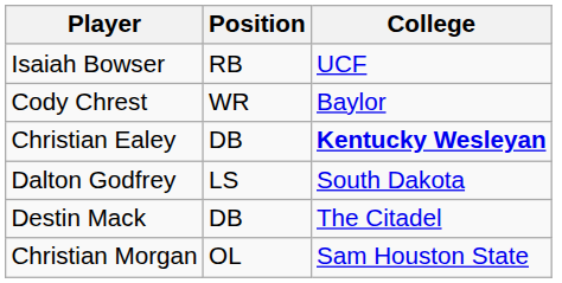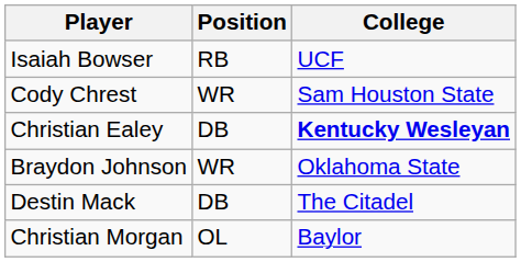Cody Chrest | College: Baylor -> Sam Houston State
- row: Dalton Godfrey | LS | South Dakota
+ row: Braydon Johnson | WR | Oklahoma State
Christian Morgan | College: Sam Houston State -> Baylor
